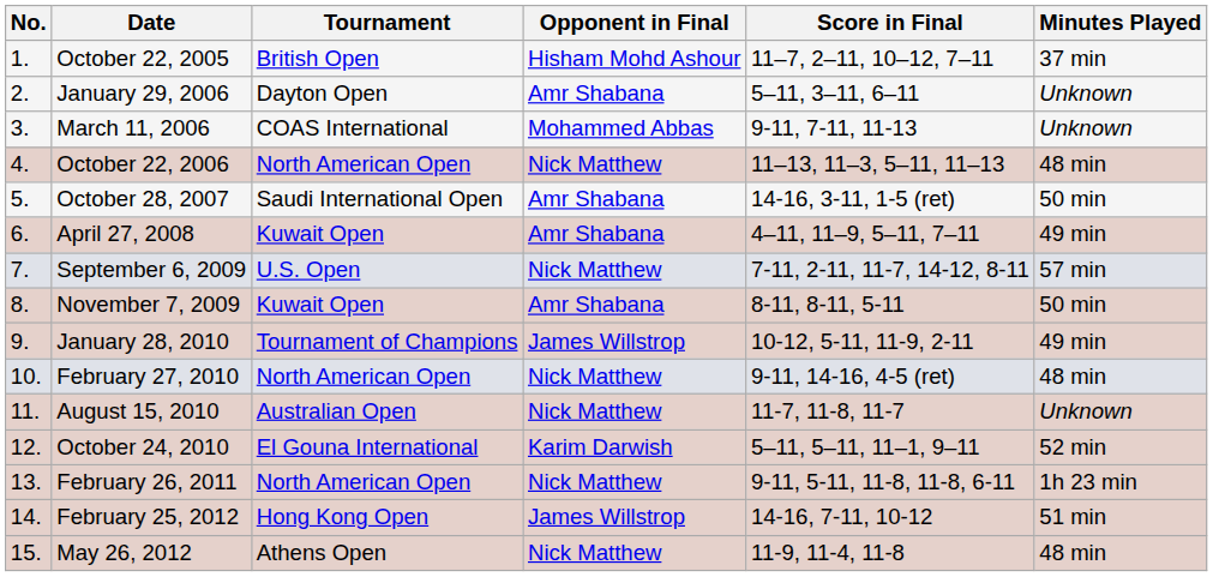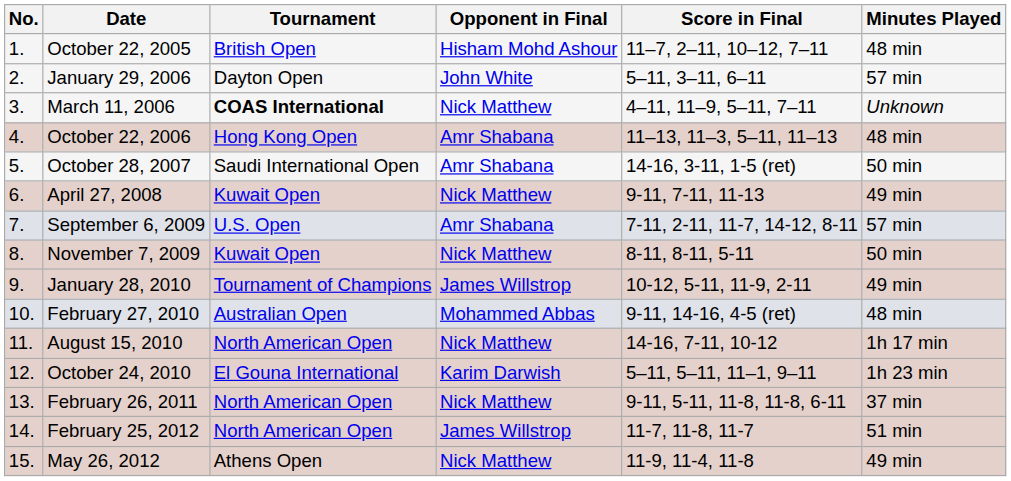October 22, 2005 | Minutes Played: 37 min -> 48 min
January 29, 2006 | Opponent in Final: Amr Shabana -> John White
January 29, 2006 | Minutes Played: Unknown -> 57 min
March 11, 2006 | Tournament: normal -> bold
March 11, 2006 | Opponent in Final: Mohammed Abbas -> Nick Matthew
March 11, 2006 | Score in Final: 9-11, 7-11, 11-13 -> 4–11, 11–9, 5–11, 7–11
October 22, 2006 | Tournament: North American Open -> Hong Kong Open
October 22, 2006 | Opponent in Final: Nick Matthew -> Amr Shabana
April 27, 2008 | Opponent in Final: Amr Shabana -> Nick Matthew
April 27, 2008 | Score in Final: 4–11, 11–9, 5–11, 7–11 -> 9-11, 7-11, 11-13
September 6, 2009 | Opponent in Final: Nick Matthew -> Amr Shabana
November 7, 2009 | Opponent in Final: Amr Shabana -> Nick Matthew
February 27, 2010 | Tournament: North American Open -> Australian Open
February 27, 2010 | Opponent in Final: Nick Matthew -> Mohammed Abbas
August 15, 2010 | Tournament: Australian Open -> North American Open
August 15, 2010 | Score in Final: 11-7, 11-8, 11-7 -> 14-16, 7-11, 10-12
August 15, 2010 | Minutes Played: Unknown -> 1h 17 min
October 24, 2010 | Minutes Played: 52 min -> 1h 23 min
February 26, 2011 | Minutes Played: 1h 23 min -> 37 min
February 25, 2012 | Tournament: Hong Kong Open -> North American Open
February 25, 2012 | Score in Final: 14-16, 7-11, 10-12 -> 11-7, 11-8, 11-7
May 26, 2012 | Minutes Played: 48 min -> 49 min
